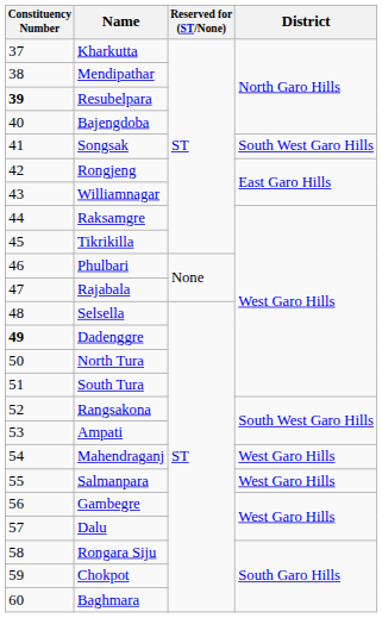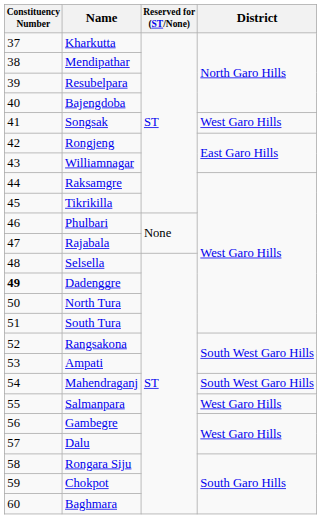Resubelpara | Constituency Number: bold -> normal
Songsak | District: South West Garo Hills -> West Garo Hills
Mahendraganj | District: West Garo Hills -> South West Garo Hills
